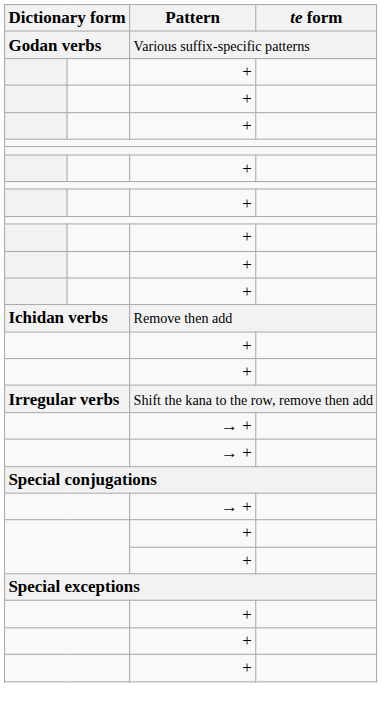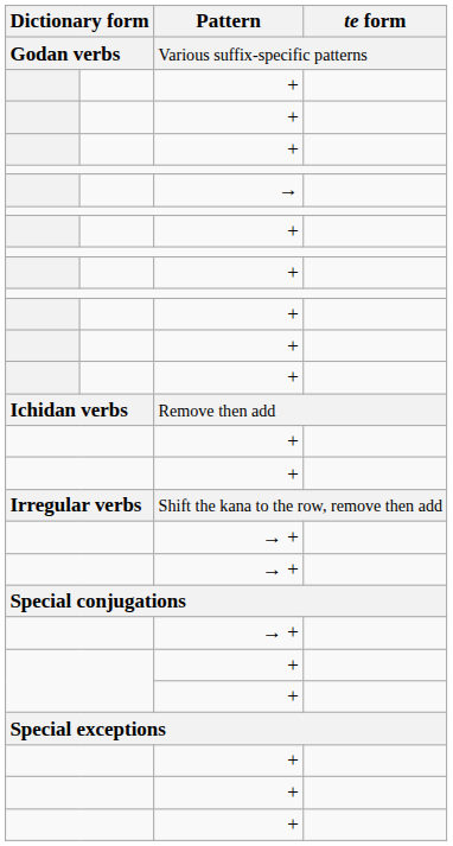+ row: →
